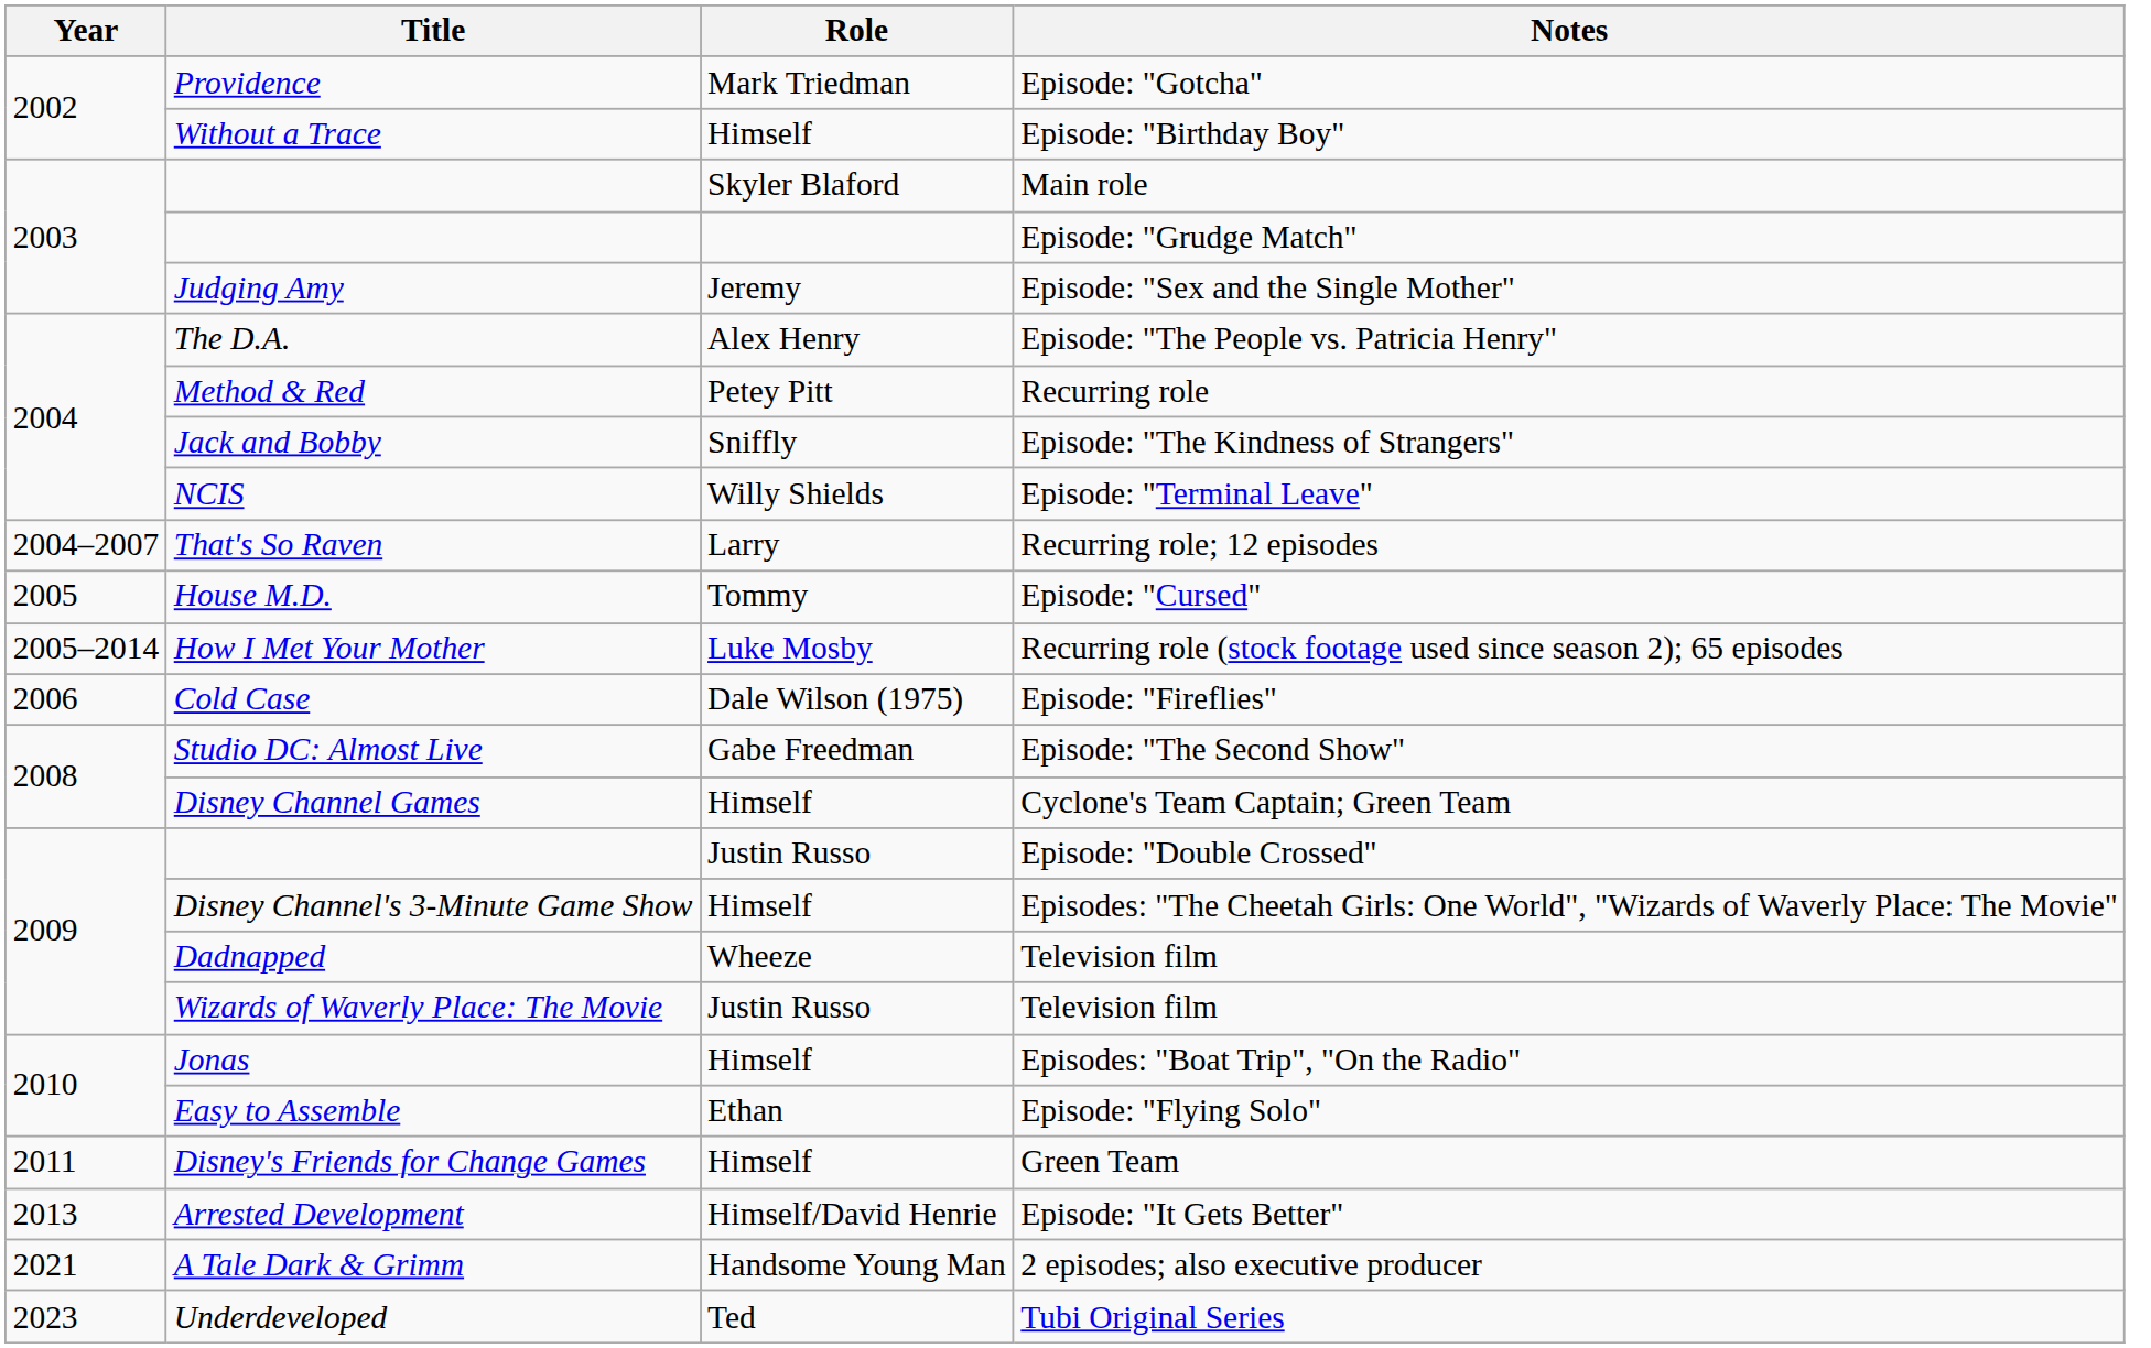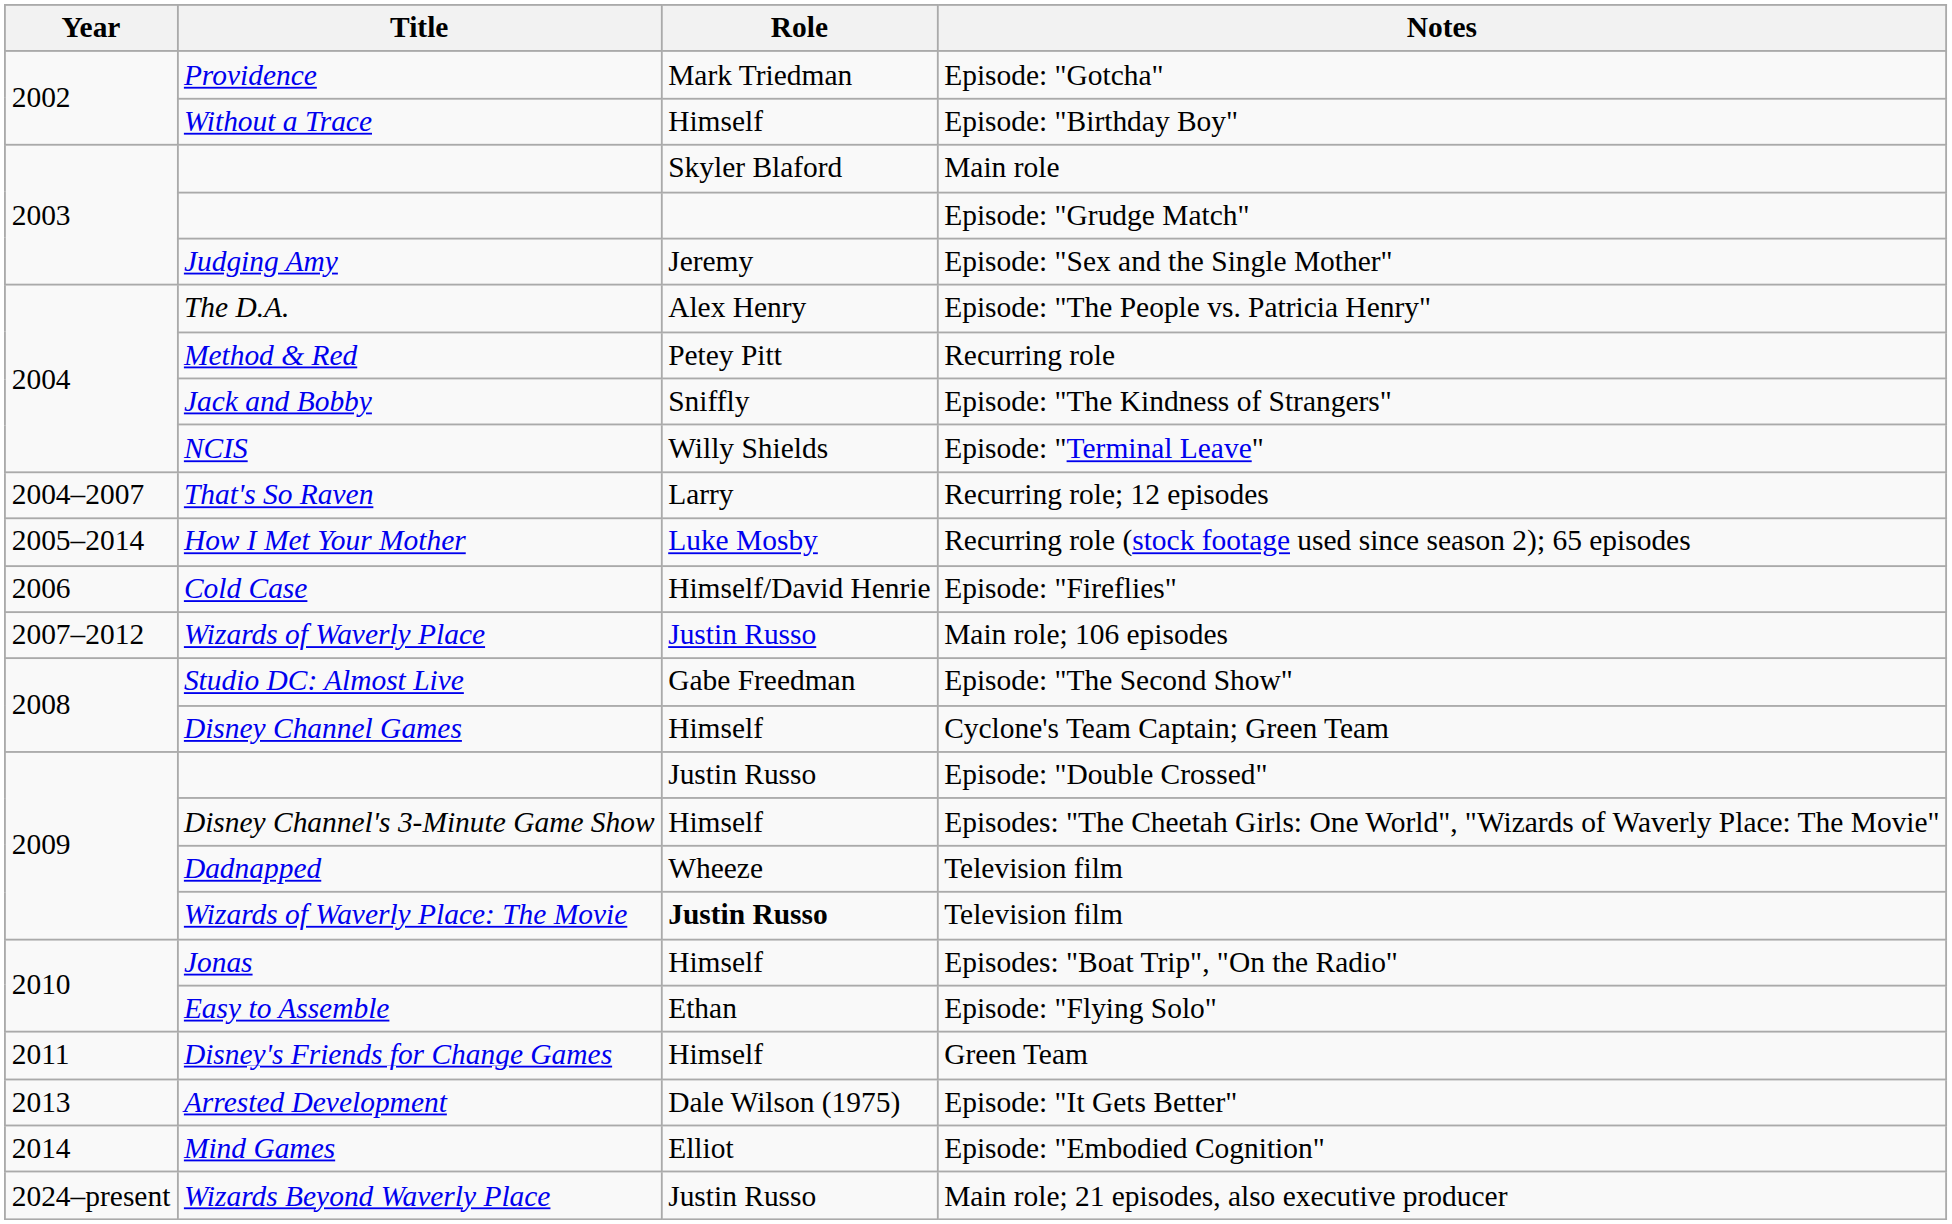- row: 2005 | House M.D. | Tommy | Episode: "Cursed"
Episode: "Fireflies" | Role: Dale Wilson (1975) -> Himself/David Henrie
+ row: 2007–2012 | Wizards of Waverly Place | Justin Russo | Main role; 106 episodes
Wizards of Waverly Place: The Movie / Television film | Role: normal -> bold
Episode: "It Gets Better" | Role: Himself/David Henrie -> Dale Wilson (1975)
+ row: 2014 | Mind Games | Elliot | Episode: "Embodied Cognition"
- row: 2021 | A Tale Dark & Grimm | Handsome Young Man | 2 episodes; also executive producer
- row: 2023 | Underdeveloped | Ted | Tubi Original Series
+ row: 2024–present | Wizards Beyond Waverly Place | Justin Russo | Main role; 21 episodes, also executive producer
